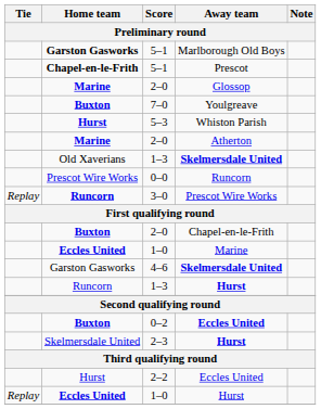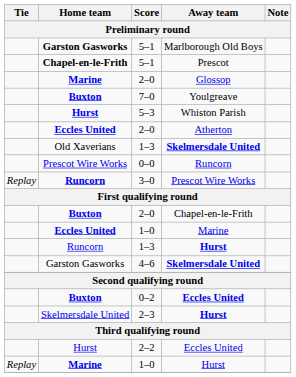Atherton | Home team: Marine -> Eccles United
rows swapped: 4–6 / Skelmersdale United <-> 1–3 / Hurst
1–0 / Hurst | Home team: Eccles United -> Marine
